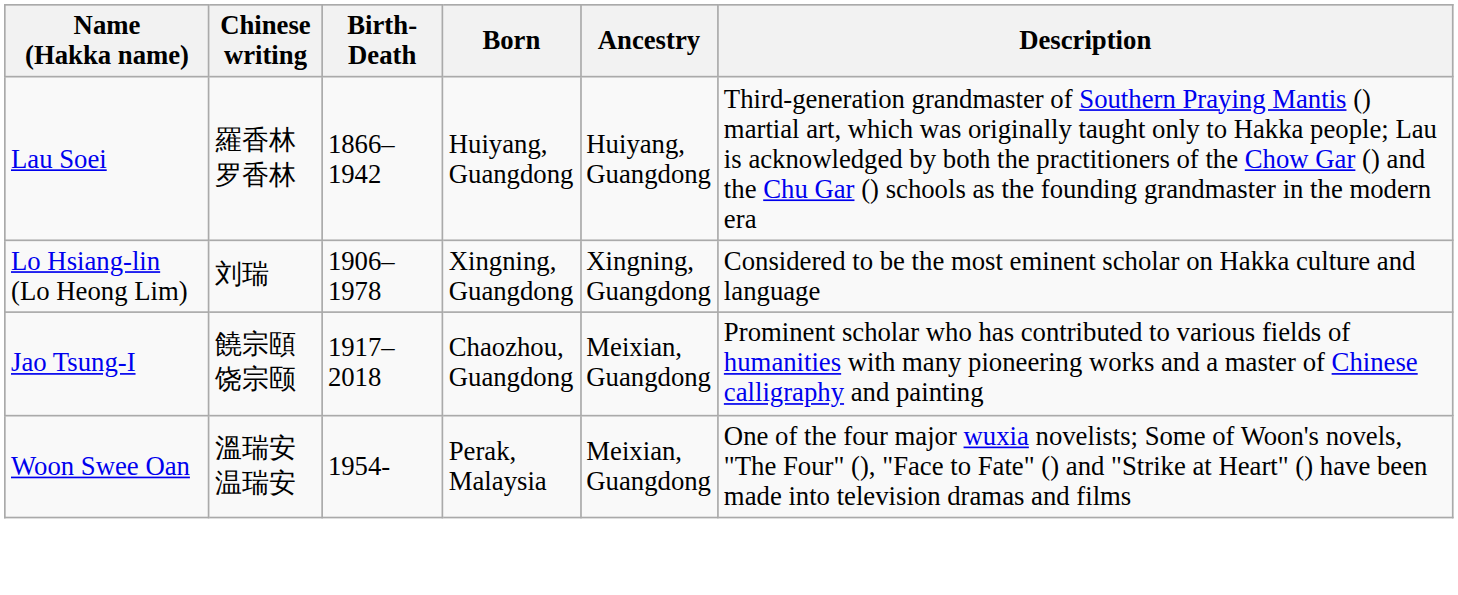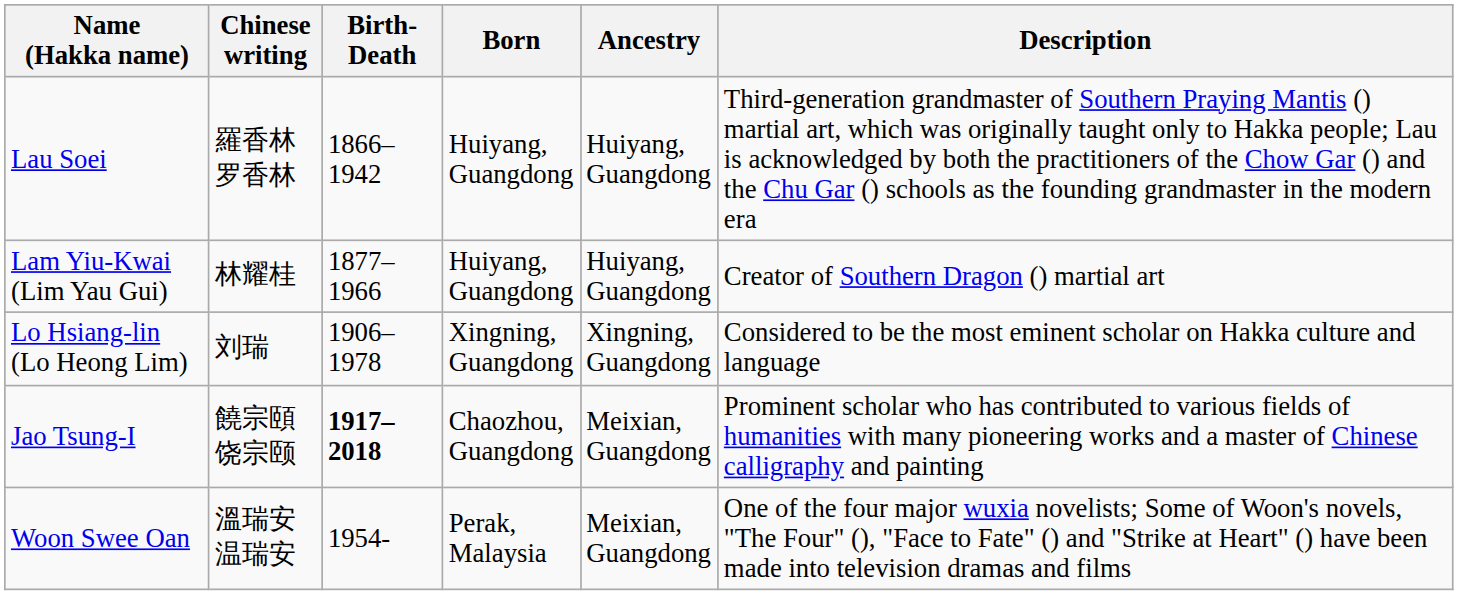+ row: Lam Yiu-Kwai (Lim Yau Gui) | 林耀桂 | 1877–1966 | Huiyang, Guangdong | Huiyang, Guangdong | Creator of Southern Dragon () martial art
Jao Tsung-I | Birth-Death: normal -> bold
